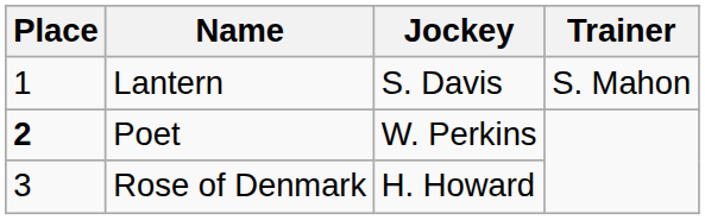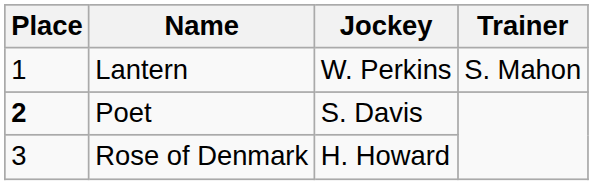Lantern | Jockey: S. Davis -> W. Perkins
Poet | Jockey: W. Perkins -> S. Davis
